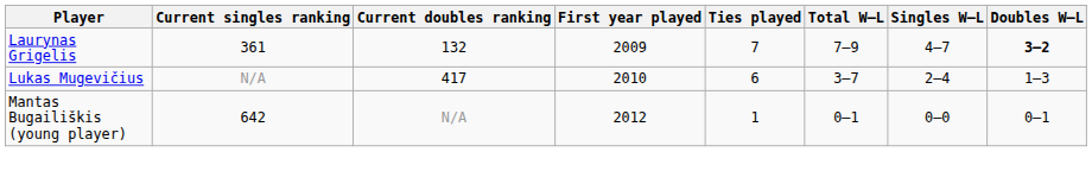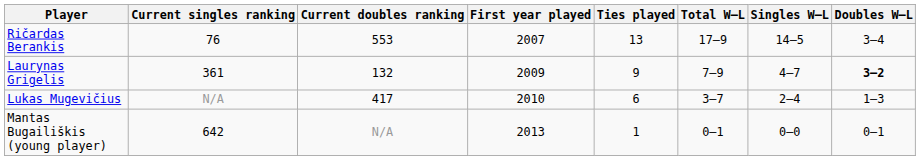+ row: Ričardas Berankis | 76 | 553 | 2007 | 13 | 17–9 | 14–5 | 3–4
Laurynas Grigelis | Ties played: 7 -> 9
Mantas Bugailiškis (young player) | First year played: 2012 -> 2013
